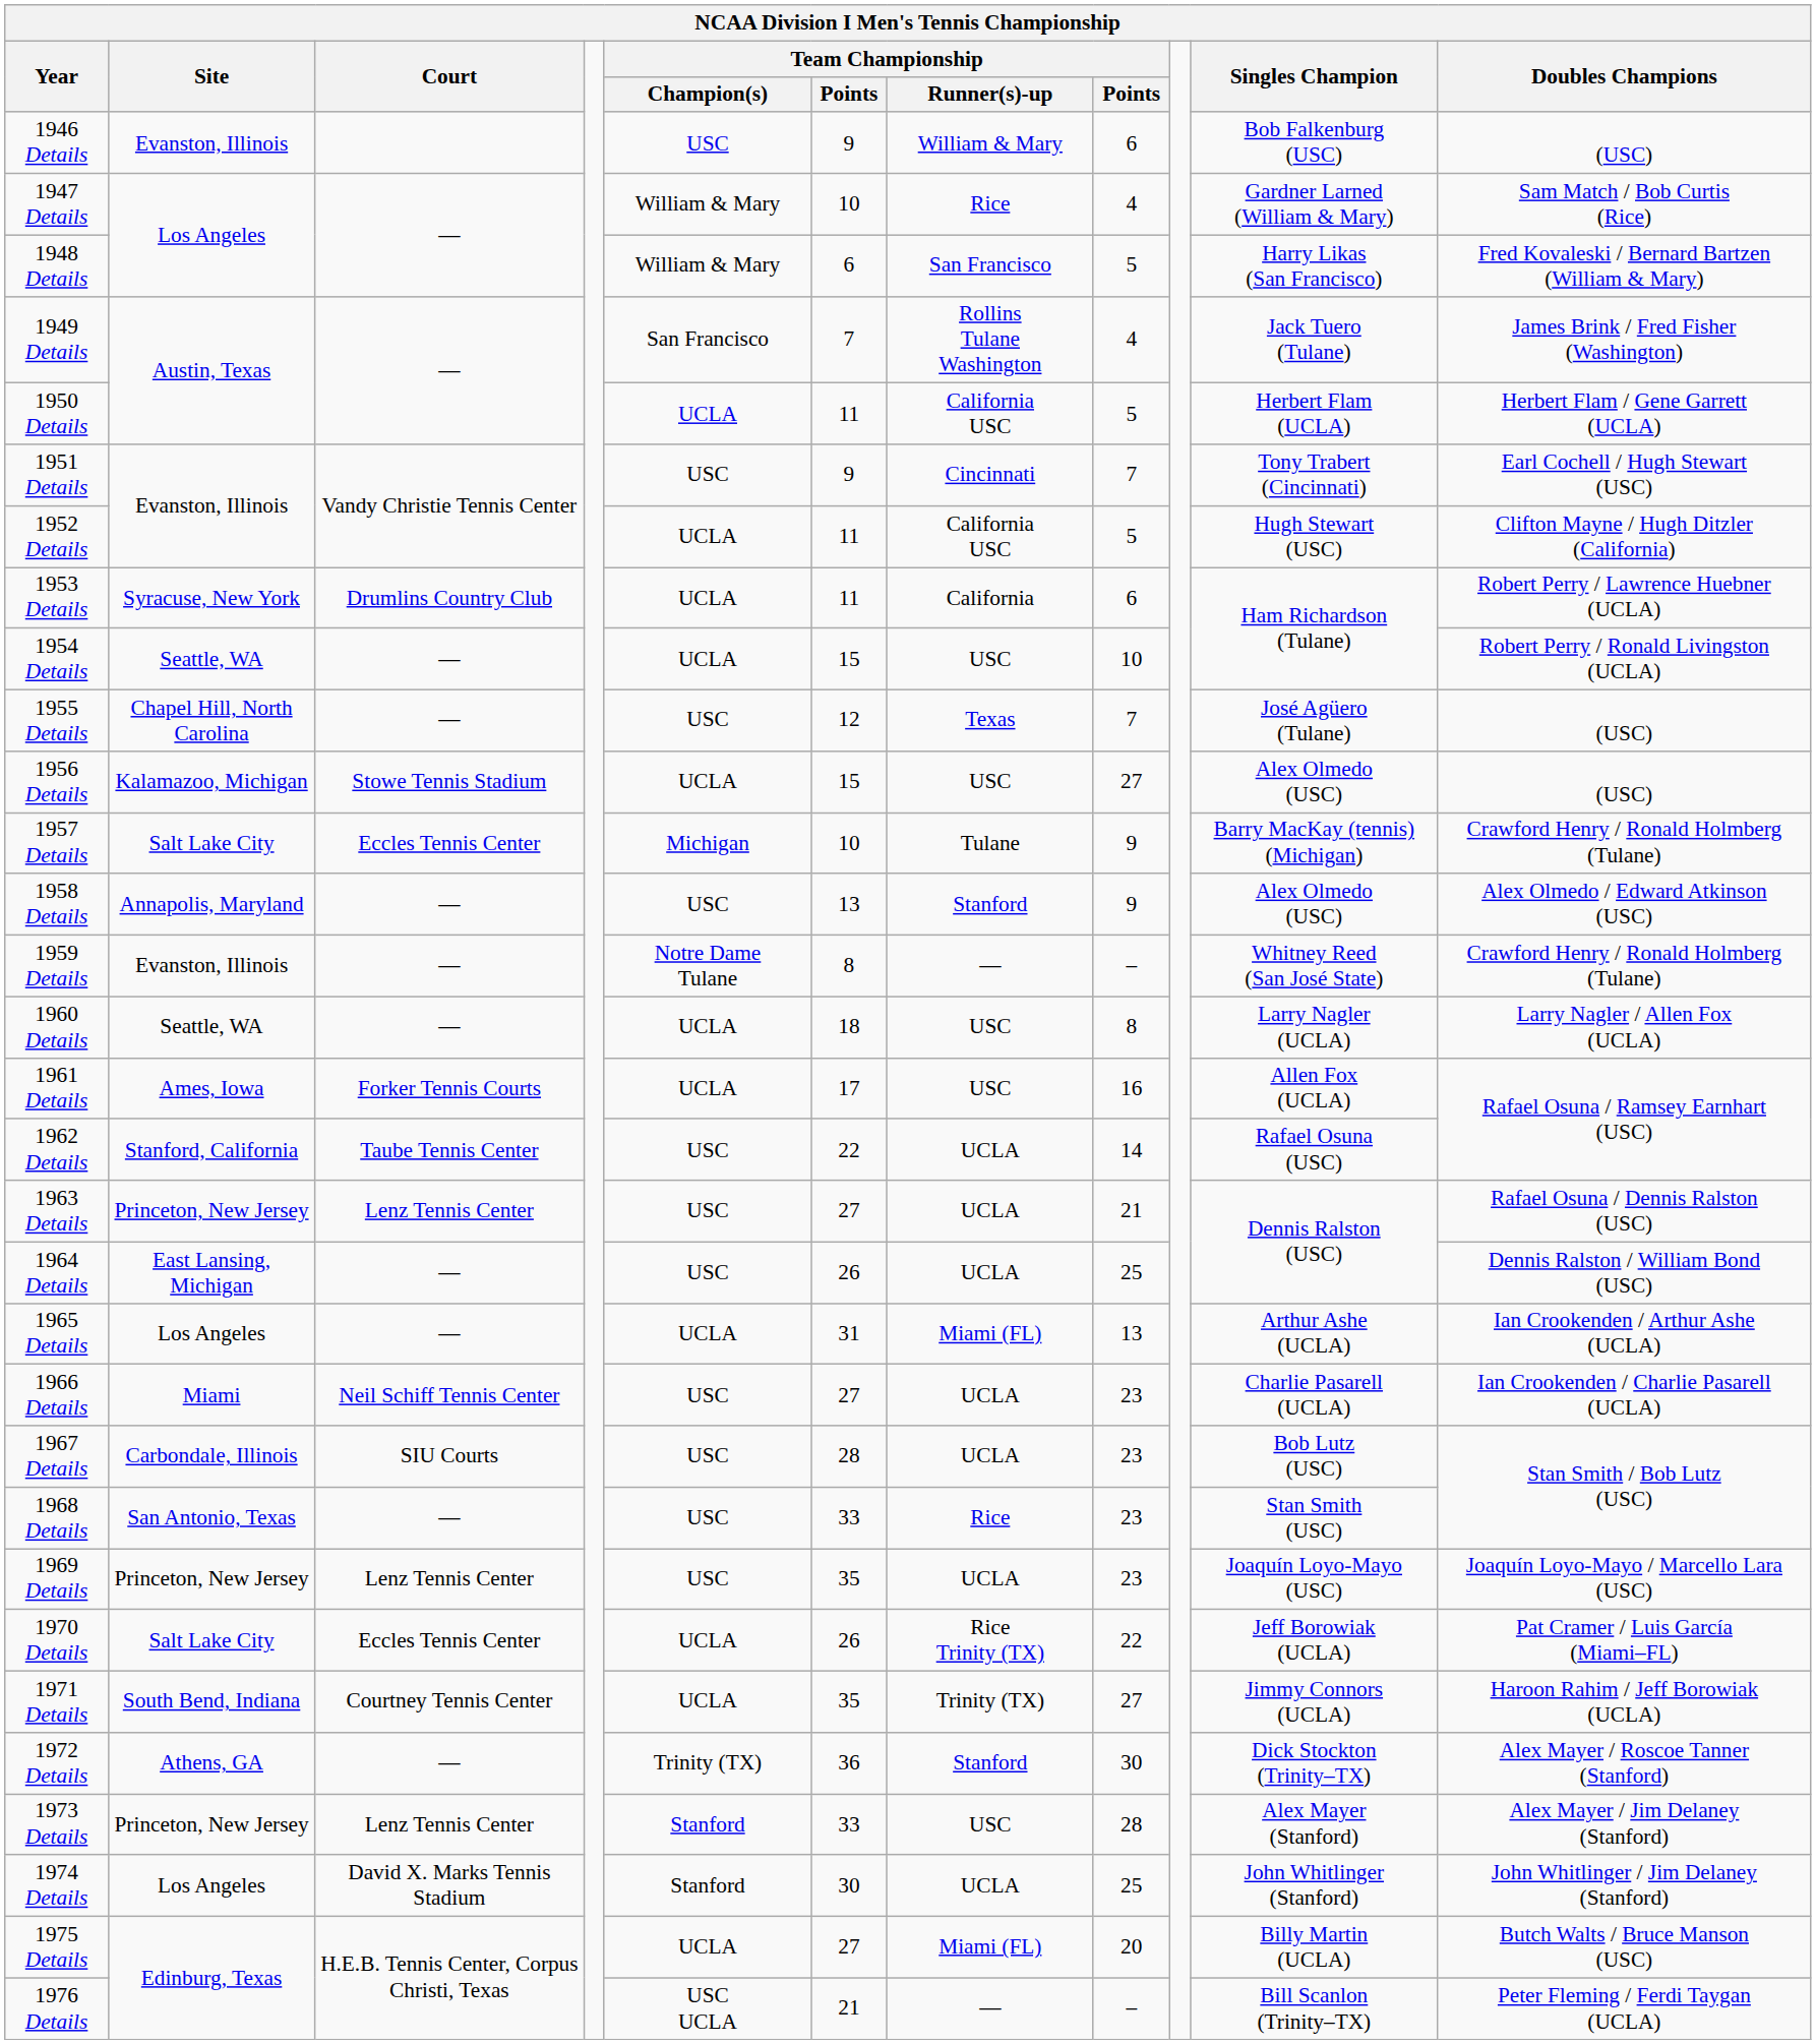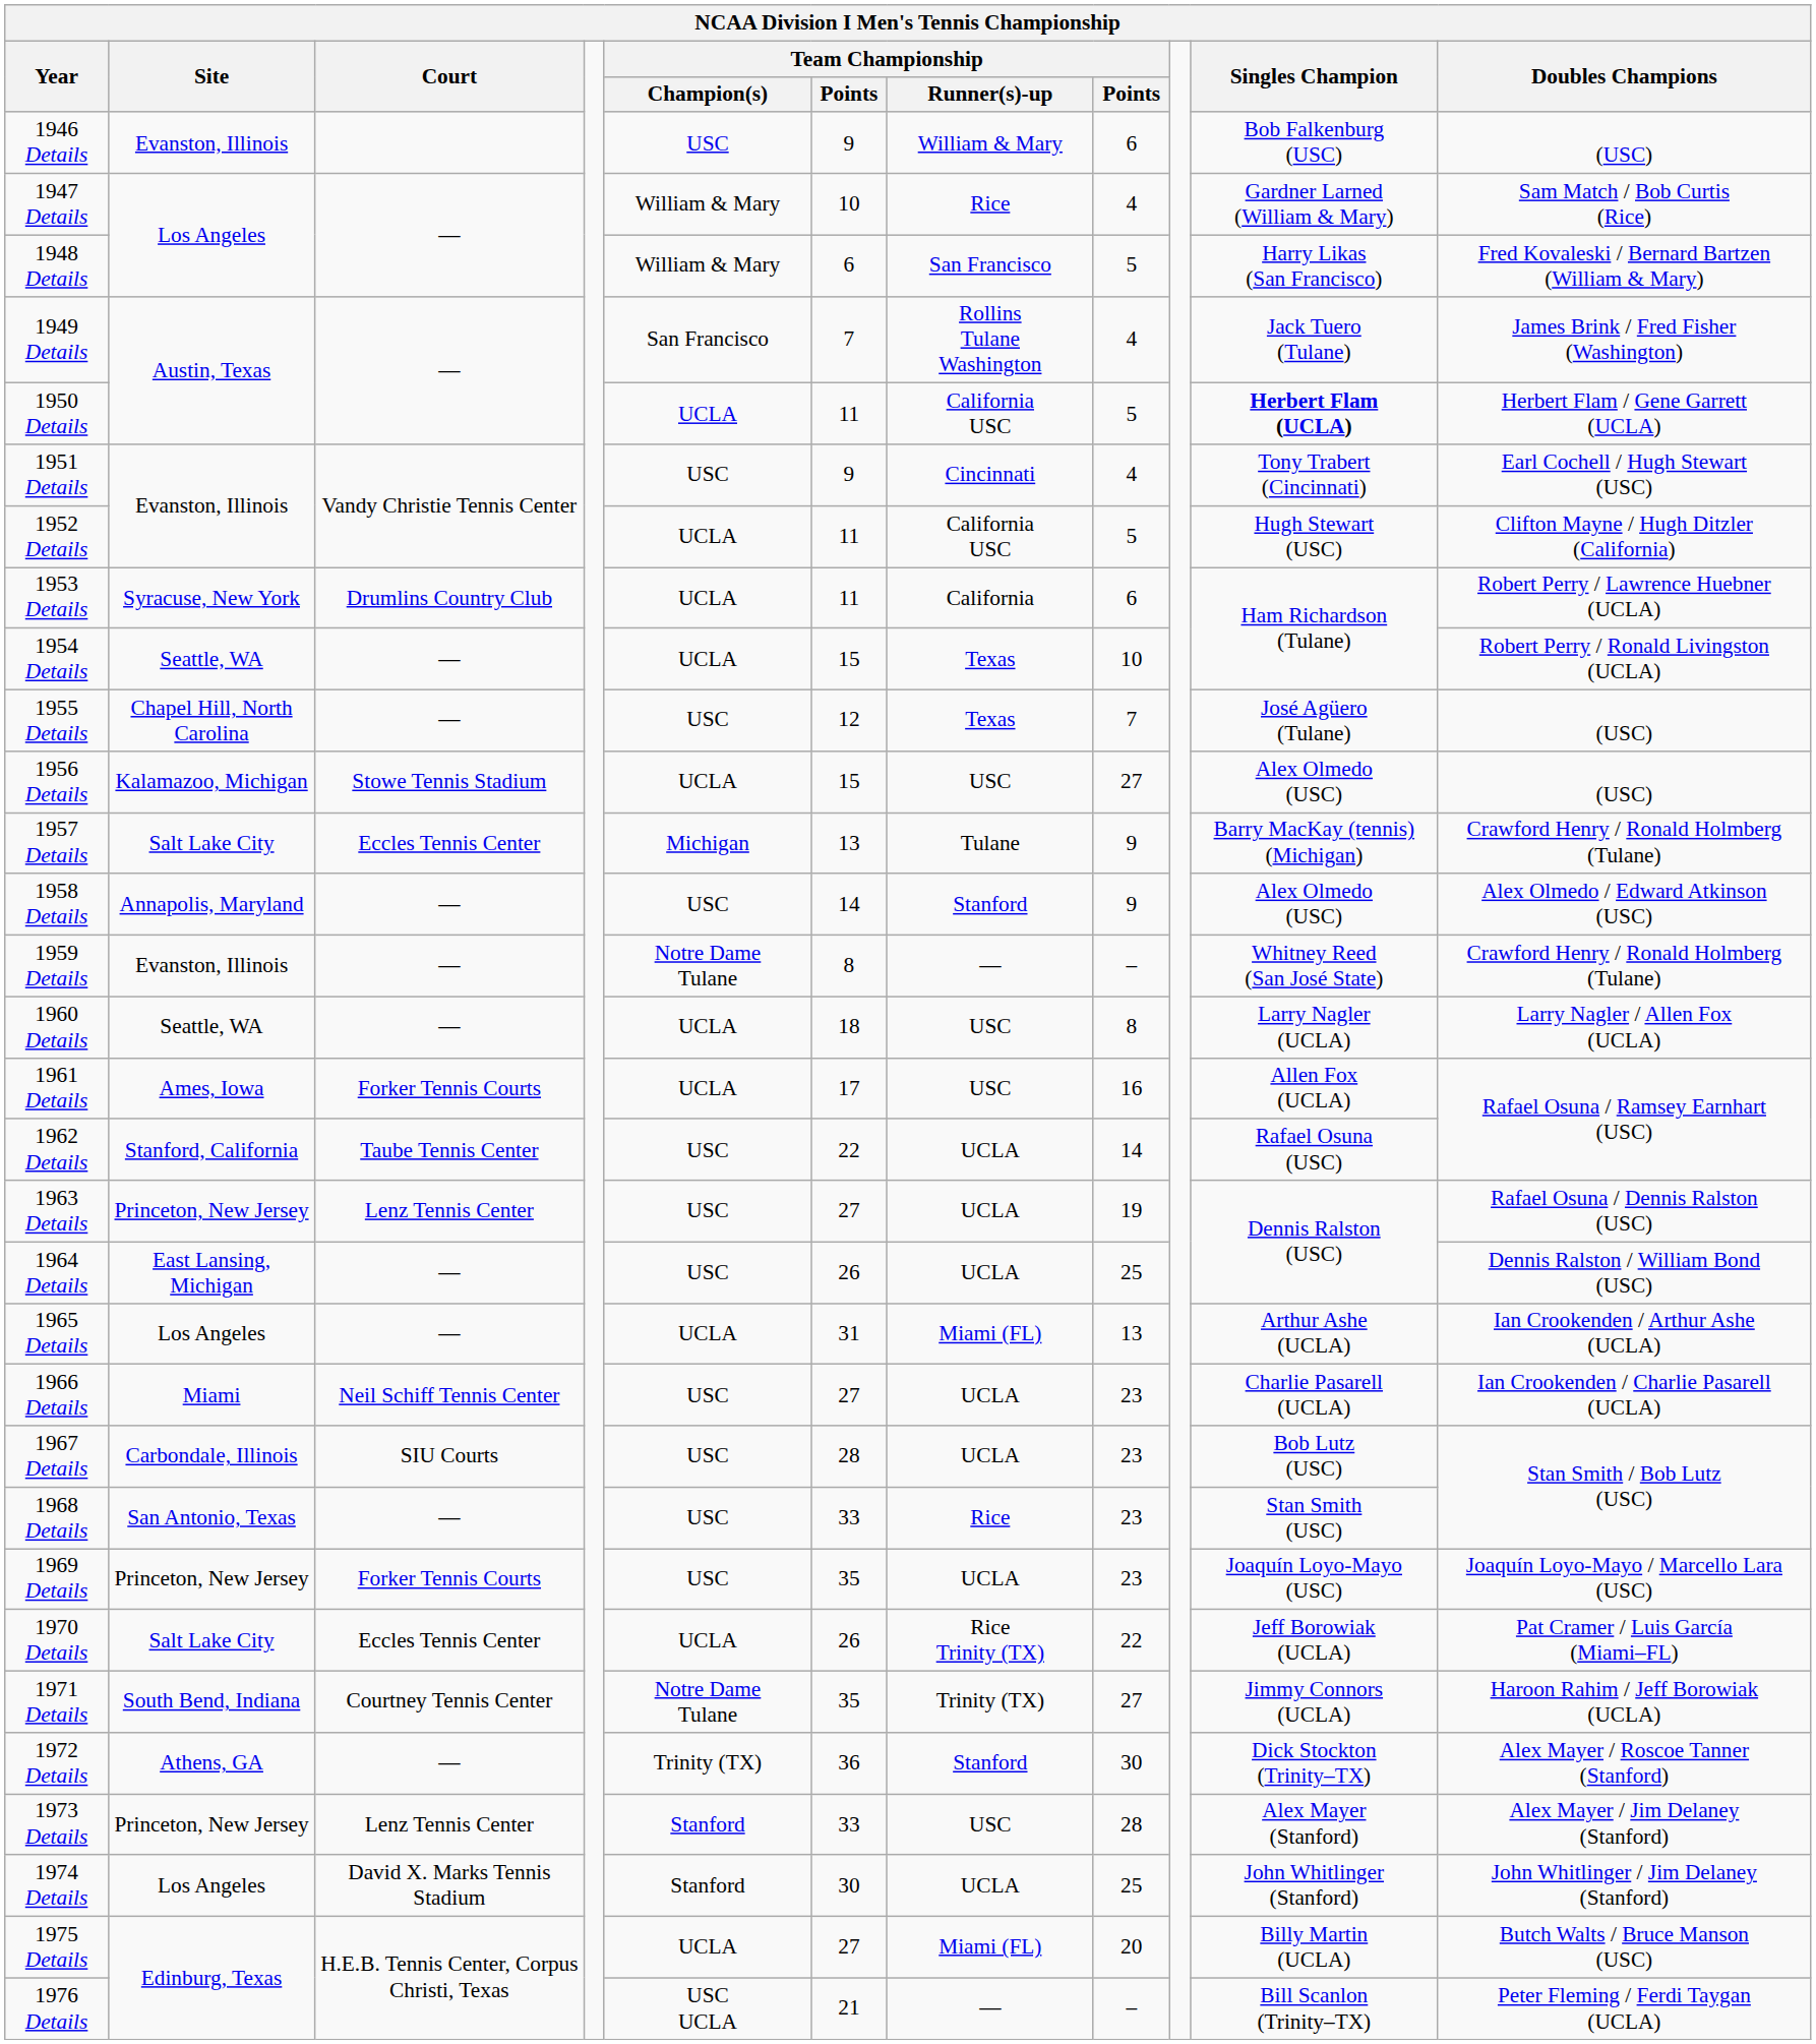1950 Details | Singles Champion: normal -> bold
1951 Details | column 8: 7 -> 4
1954 Details | Team Championship / Runner(s)-up: USC -> Texas
1957 Details | column 6: 10 -> 13
1958 Details | column 6: 13 -> 14
1963 Details | column 8: 21 -> 19
1969 Details | Court: Lenz Tennis Center -> Forker Tennis Courts
1971 Details | Team Championship / Champion(s): UCLA -> Notre Dame Tulane
